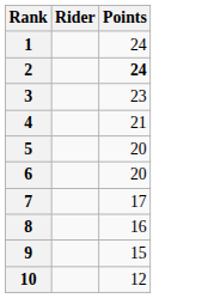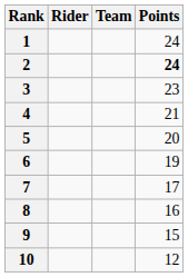+ column: Team
6 | Points: 20 -> 19
